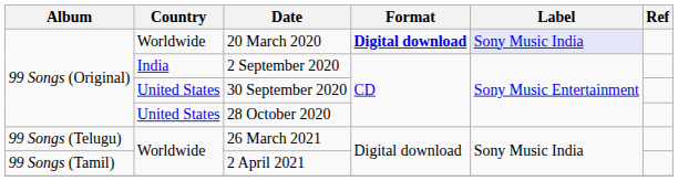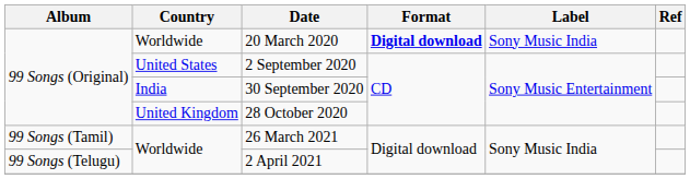20 March 2020 | Label: lavender background -> no background
2 September 2020 | Country: India -> United States
30 September 2020 | Country: United States -> India
28 October 2020 | Country: United States -> United Kingdom
26 March 2021 | Album: 99 Songs (Telugu) -> 99 Songs (Tamil)
2 April 2021 | Album: 99 Songs (Tamil) -> 99 Songs (Telugu)
